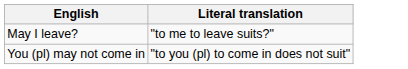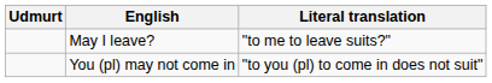+ column: Udmurt
